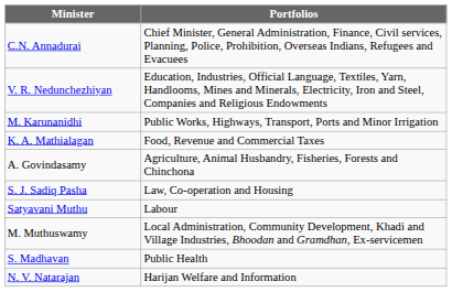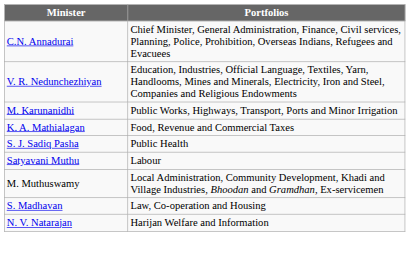- row: A. Govindasamy | Agriculture, Animal Husbandry, Fisheries, Forests and Chinchona
S. J. Sadiq Pasha | Portfolios: Law, Co-operation and Housing -> Public Health
S. Madhavan | Portfolios: Public Health -> Law, Co-operation and Housing
